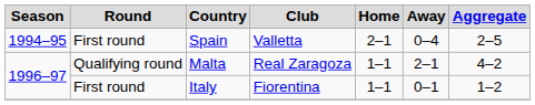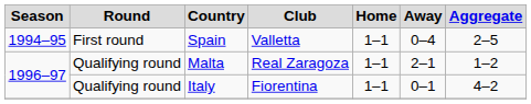Spain | Home: 2–1 -> 1–1
Malta | Aggregate: 4–2 -> 1–2
Italy | Round: First round -> Qualifying round
Italy | Aggregate: 1–2 -> 4–2
